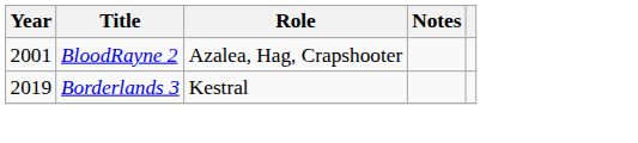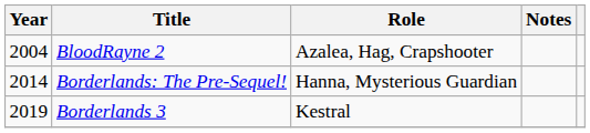BloodRayne 2 | Year: 2001 -> 2004
+ row: 2014 | Borderlands: The Pre-Sequel! | Hanna, Mysterious Guardian
